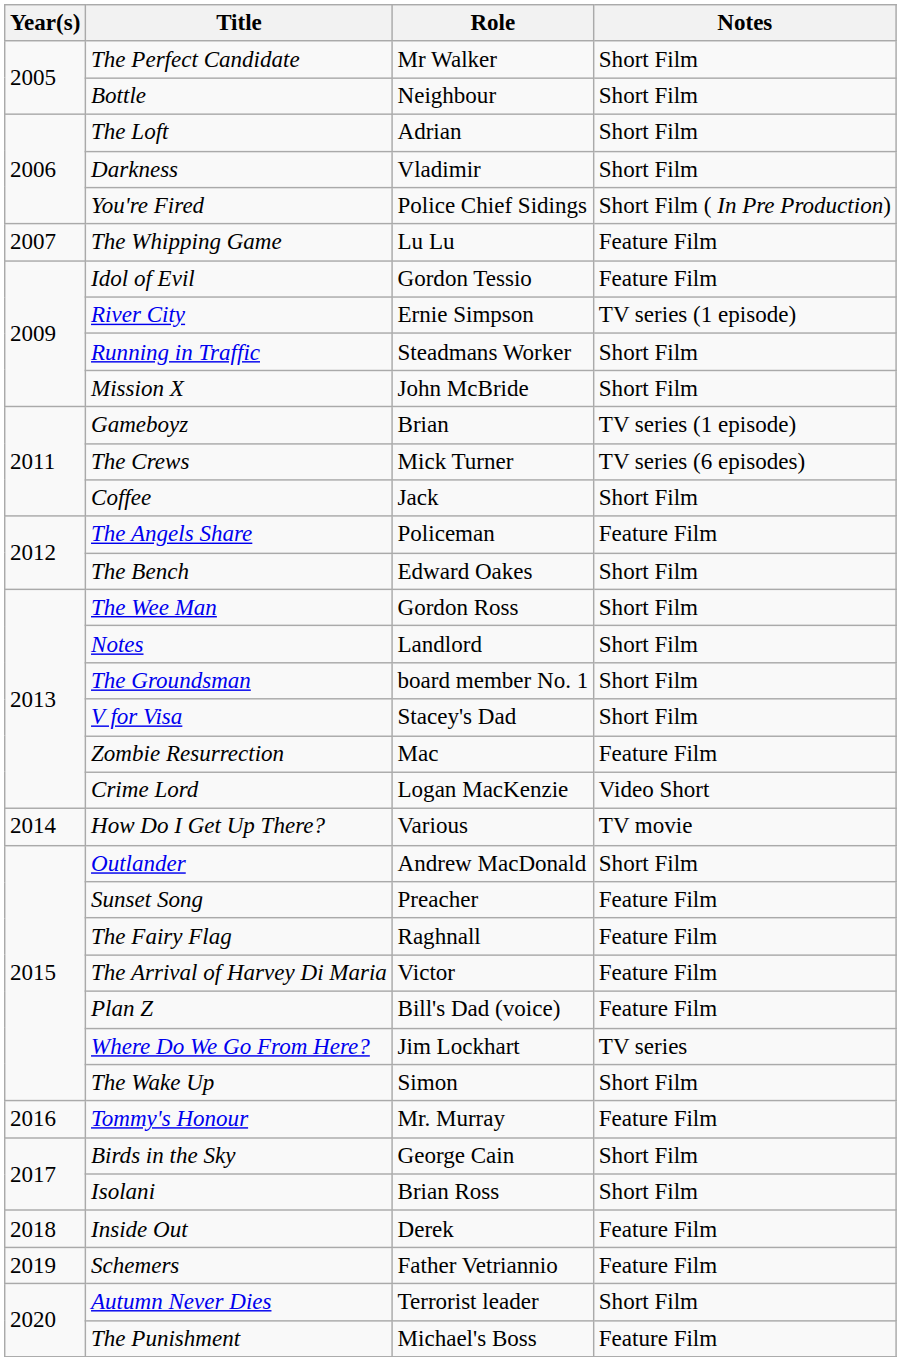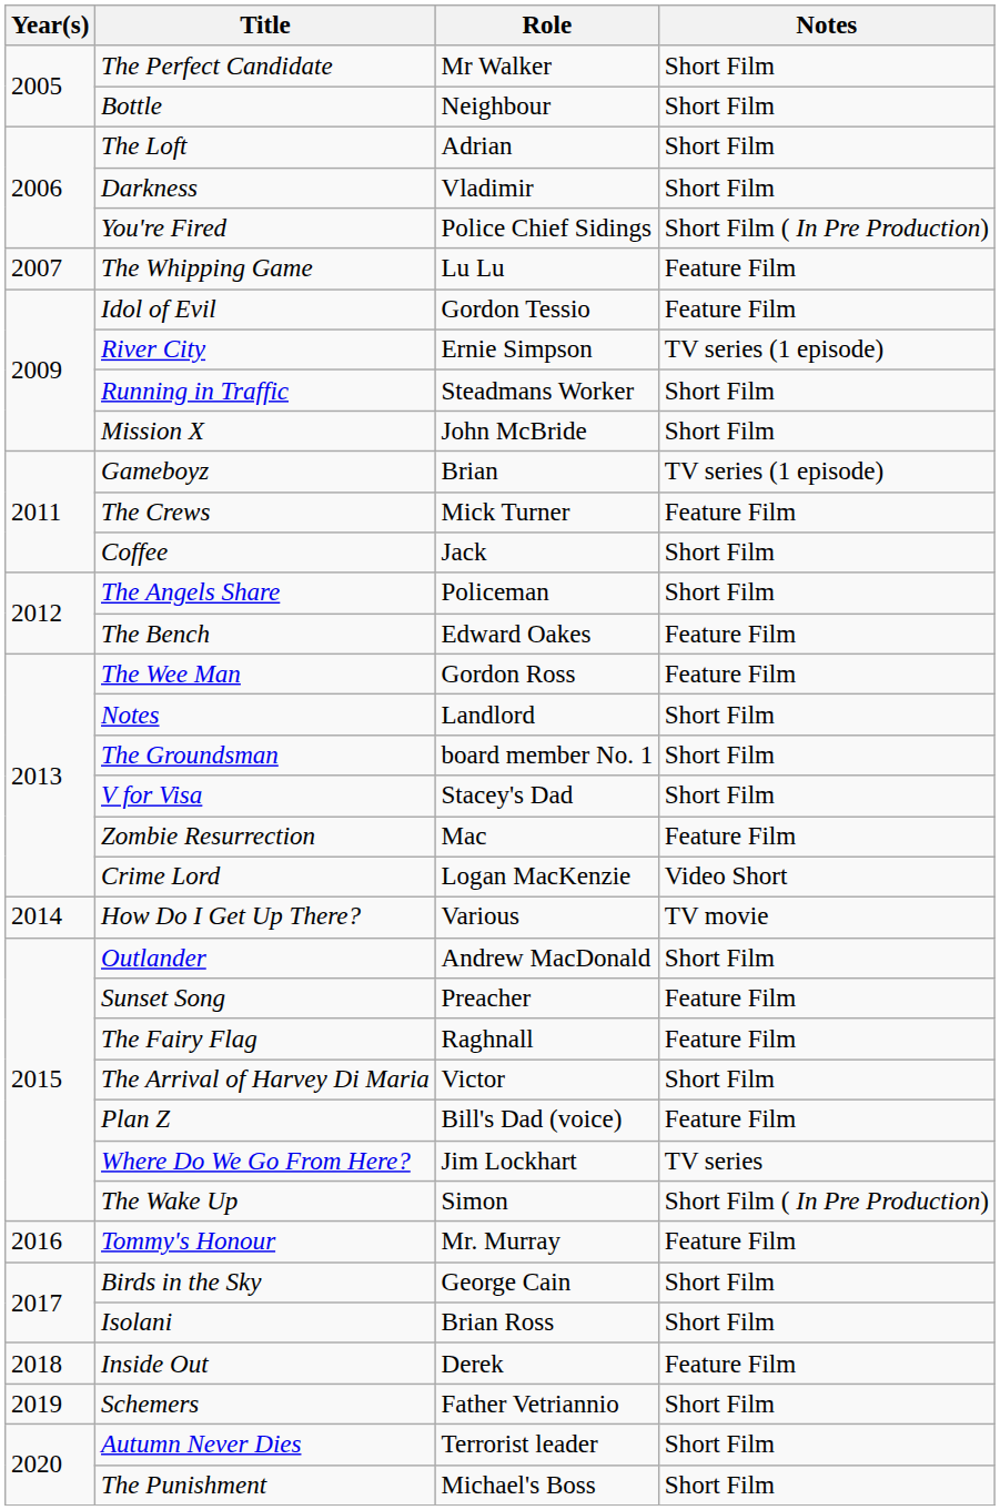The Crews | Notes: TV series (6 episodes) -> Feature Film
The Angels Share | Notes: Feature Film -> Short Film
The Bench | Notes: Short Film -> Feature Film
The Wee Man | Notes: Short Film -> Feature Film
The Arrival of Harvey Di Maria | Notes: Feature Film -> Short Film
The Wake Up | Notes: Short Film -> Short Film ( In Pre Production)
Schemers | Notes: Feature Film -> Short Film
The Punishment | Notes: Feature Film -> Short Film
